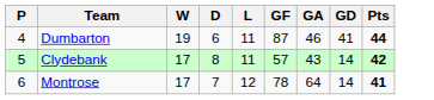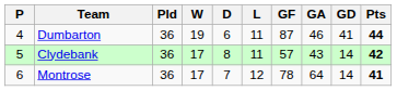+ column: Pld | 36 | 36 | 36
